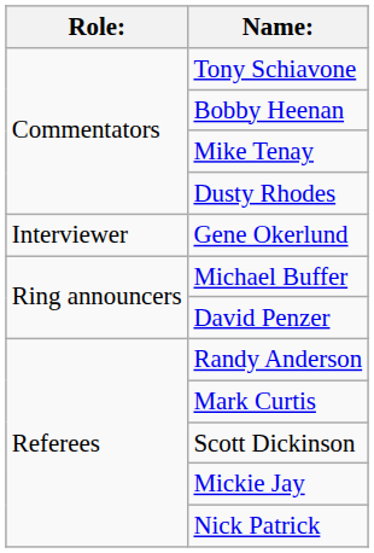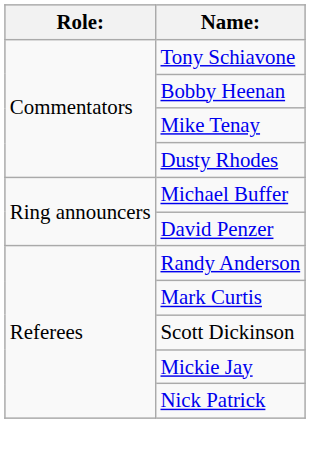- row: Interviewer | Gene Okerlund
